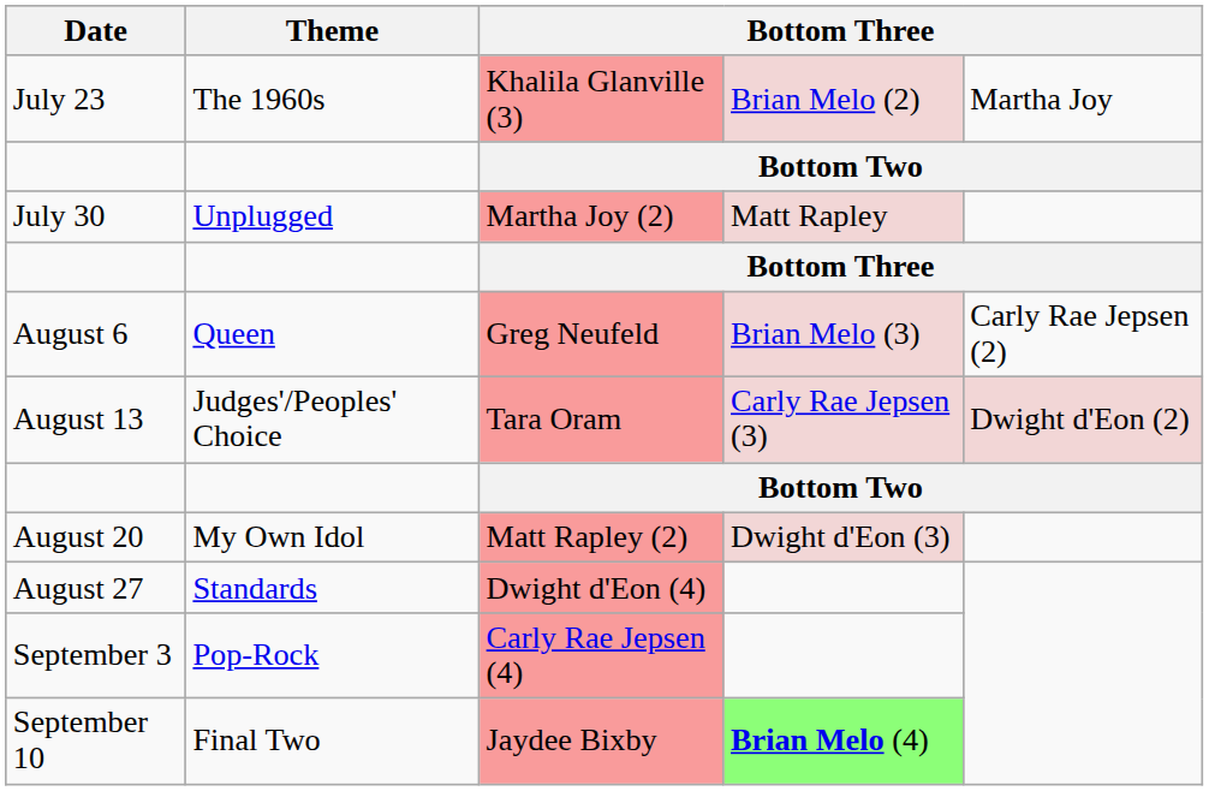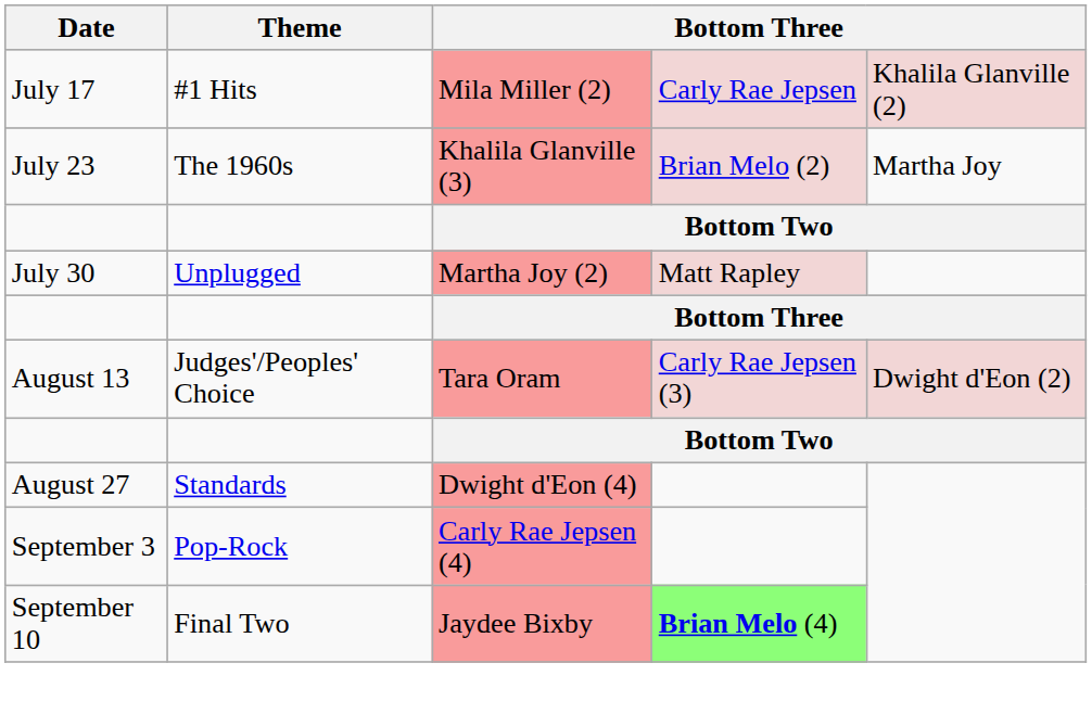+ row: July 17 | #1 Hits | Mila Miller (2) | Carly Rae Jepsen | Khalila Glanville (2)
- row: August 6 | Queen | Greg Neufeld | Brian Melo (3) | Carly Rae Jepsen (2)
- row: August 20 | My Own Idol | Matt Rapley (2) | Dwight d'Eon (3)
